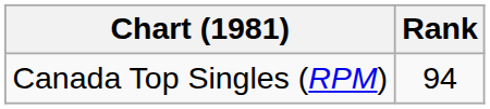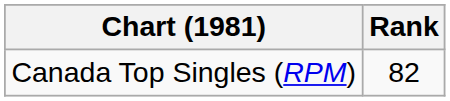Canada Top Singles (RPM) | Rank: 94 -> 82
